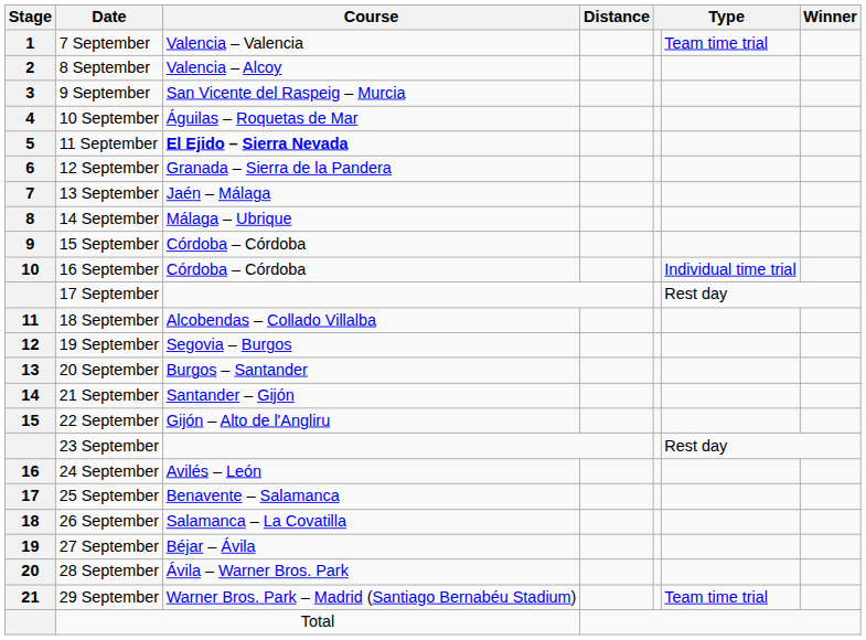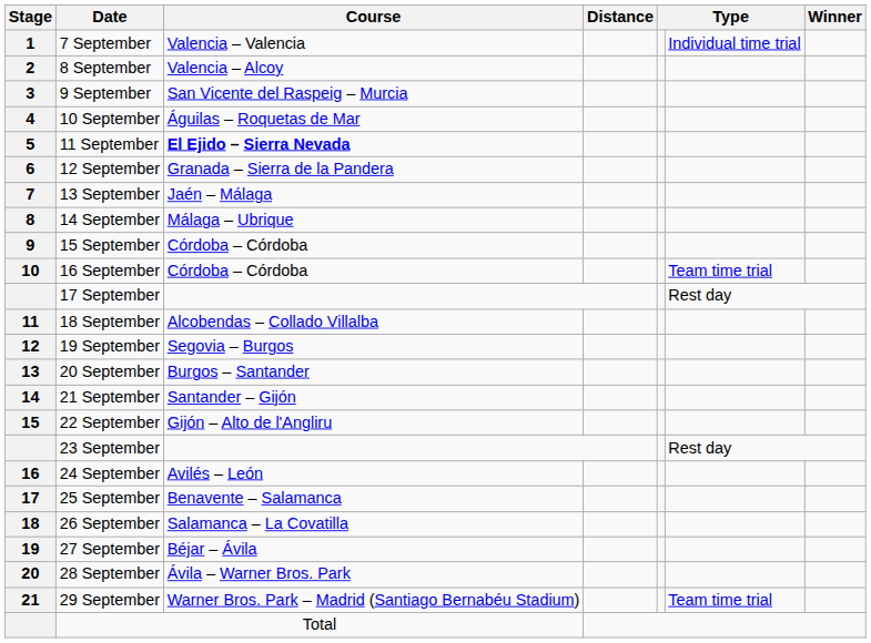7 September | column 6: Team time trial -> Individual time trial
16 September | column 6: Individual time trial -> Team time trial
